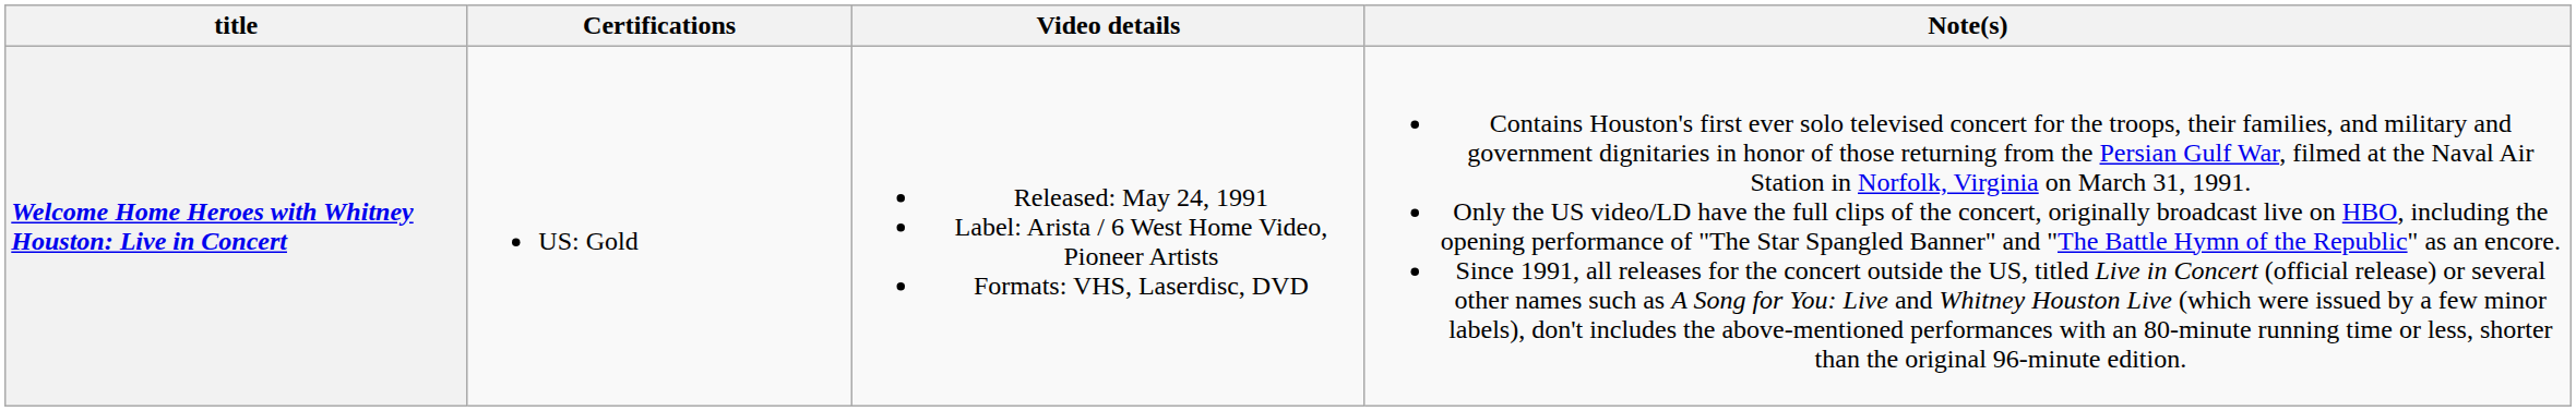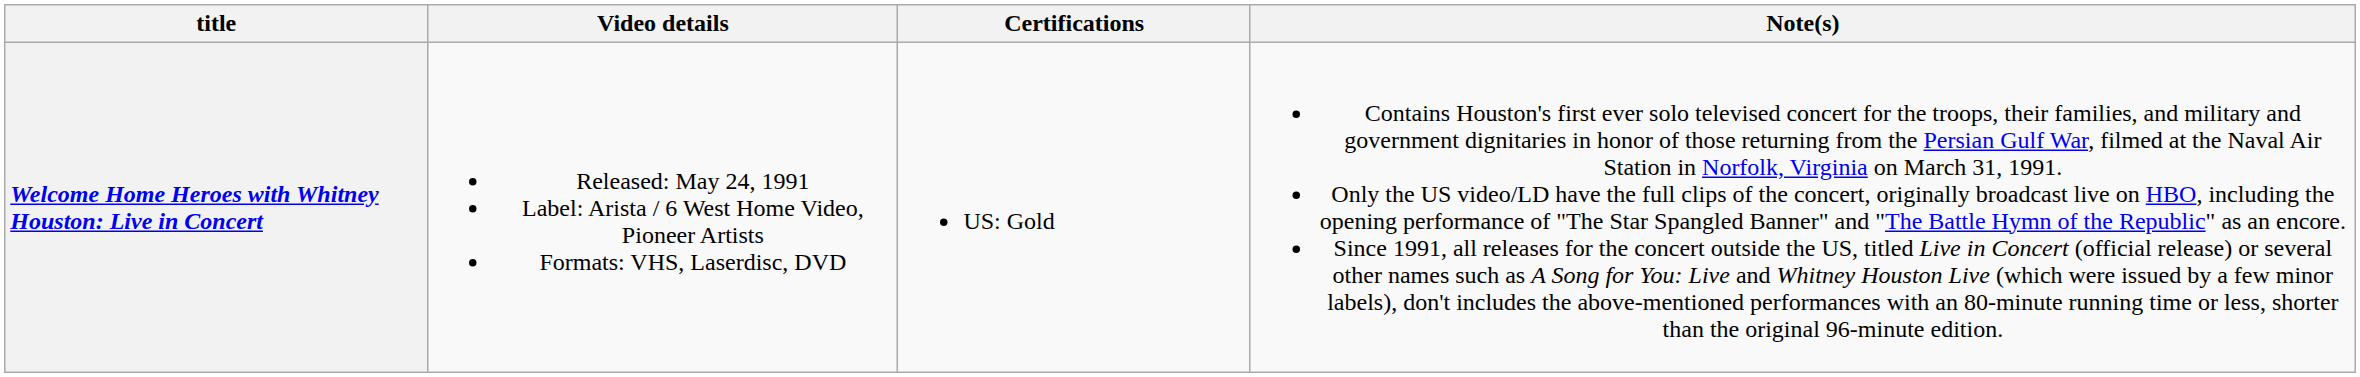columns swapped: Video details <-> Certifications
